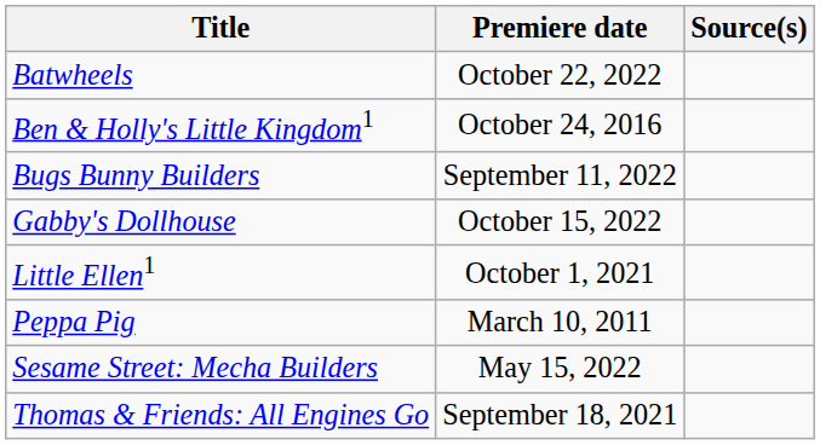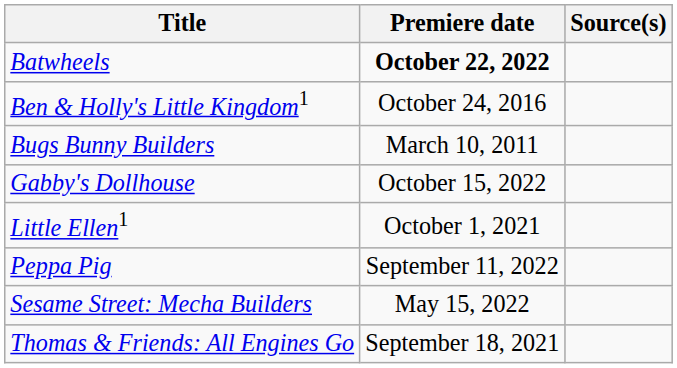Batwheels | Premiere date: normal -> bold
Bugs Bunny Builders | Premiere date: September 11, 2022 -> March 10, 2011
Peppa Pig | Premiere date: March 10, 2011 -> September 11, 2022
